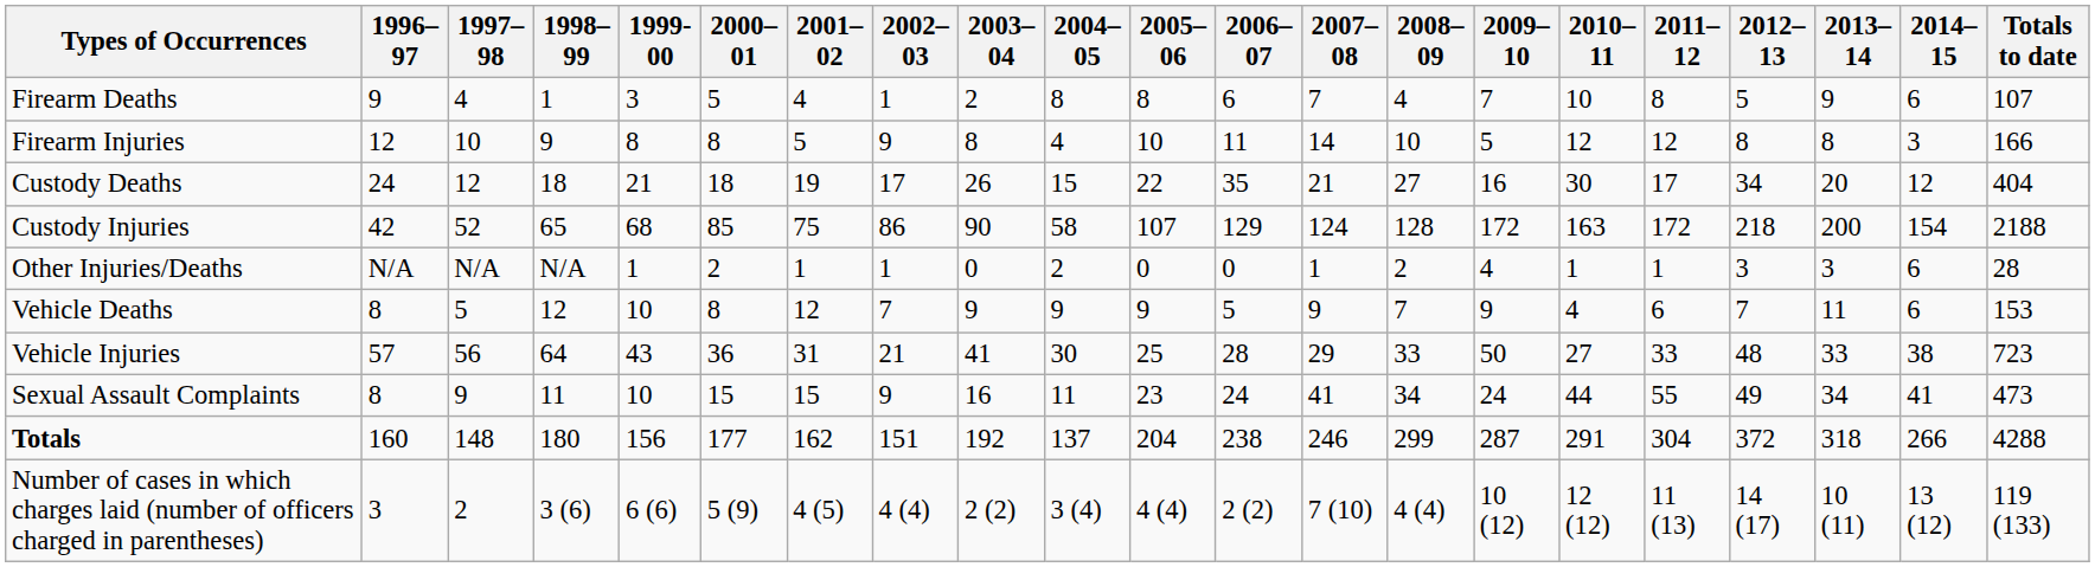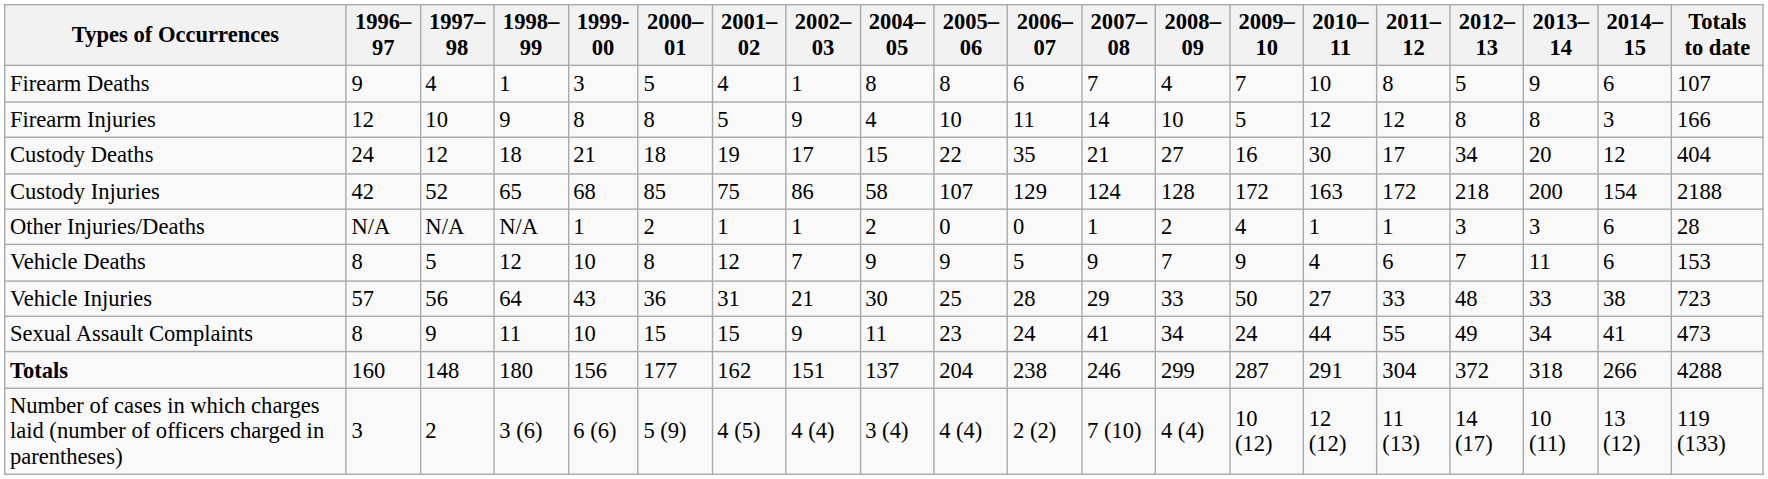- column: 2003–04 | 2 | 8 | 26 | 90 | 0 | 9 | 41 | 16 | 192 | 2 (2)
